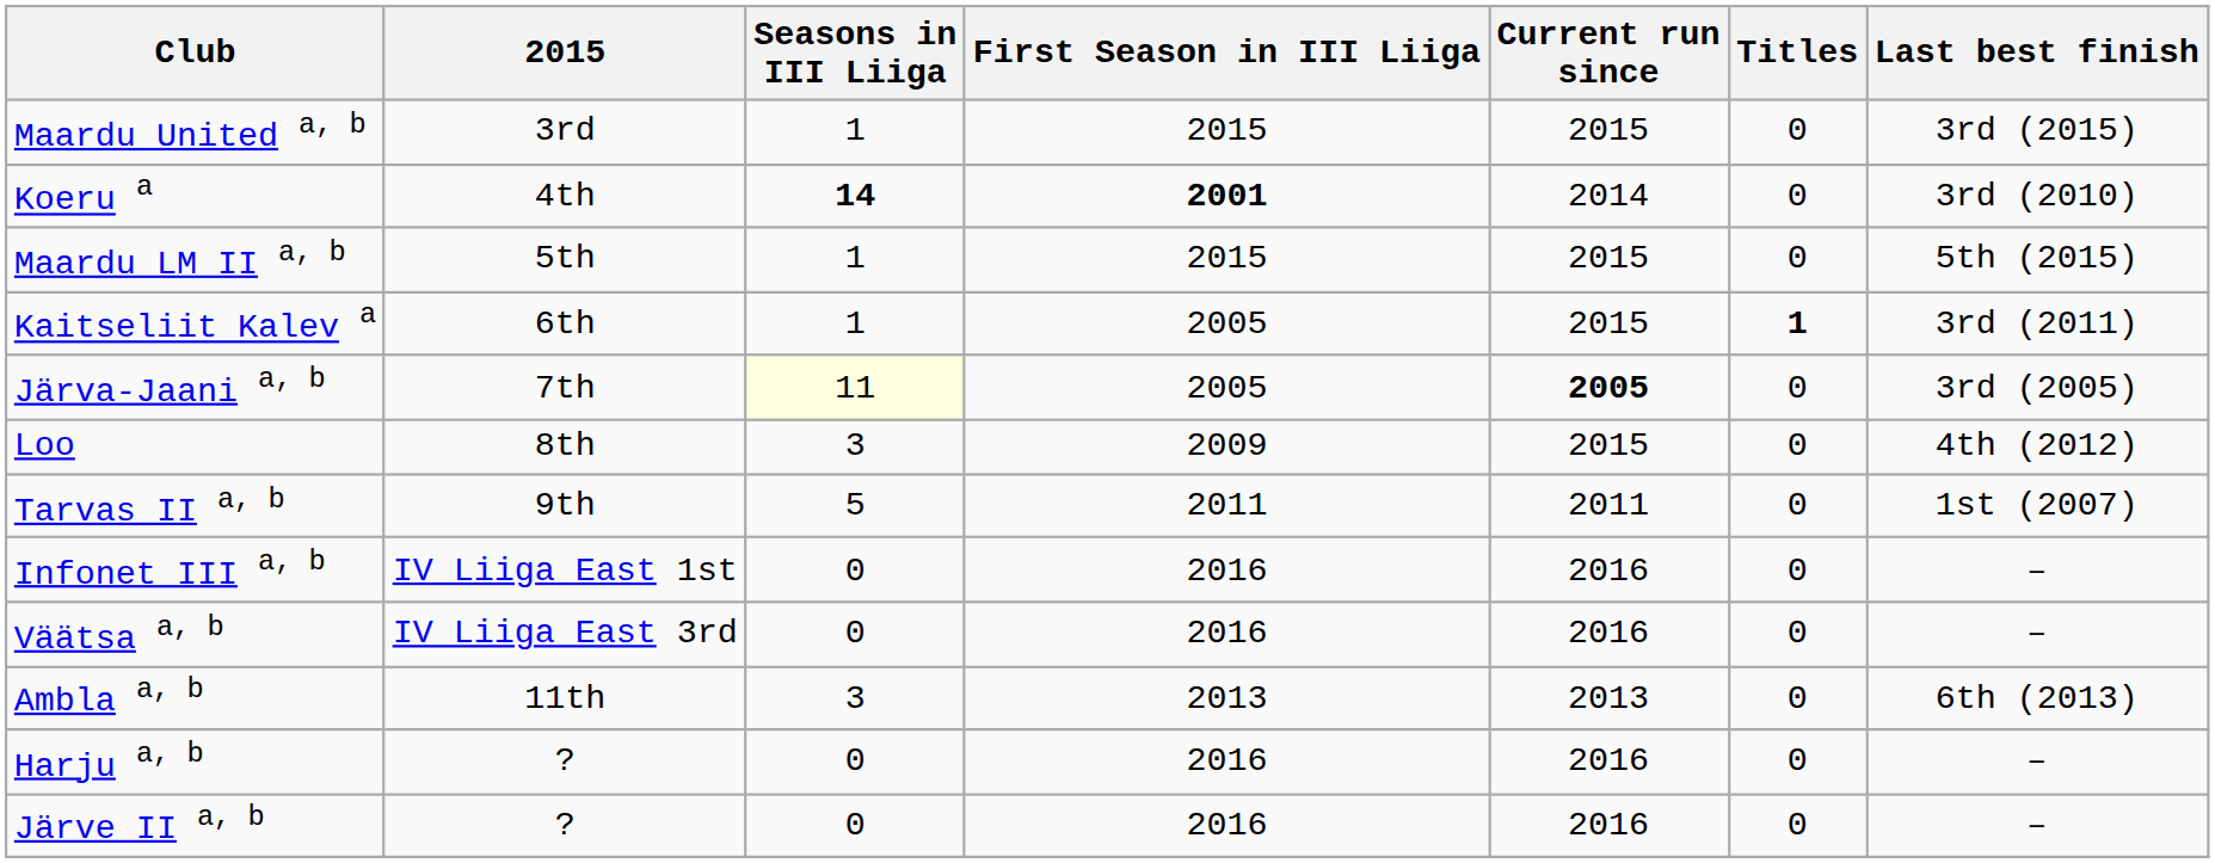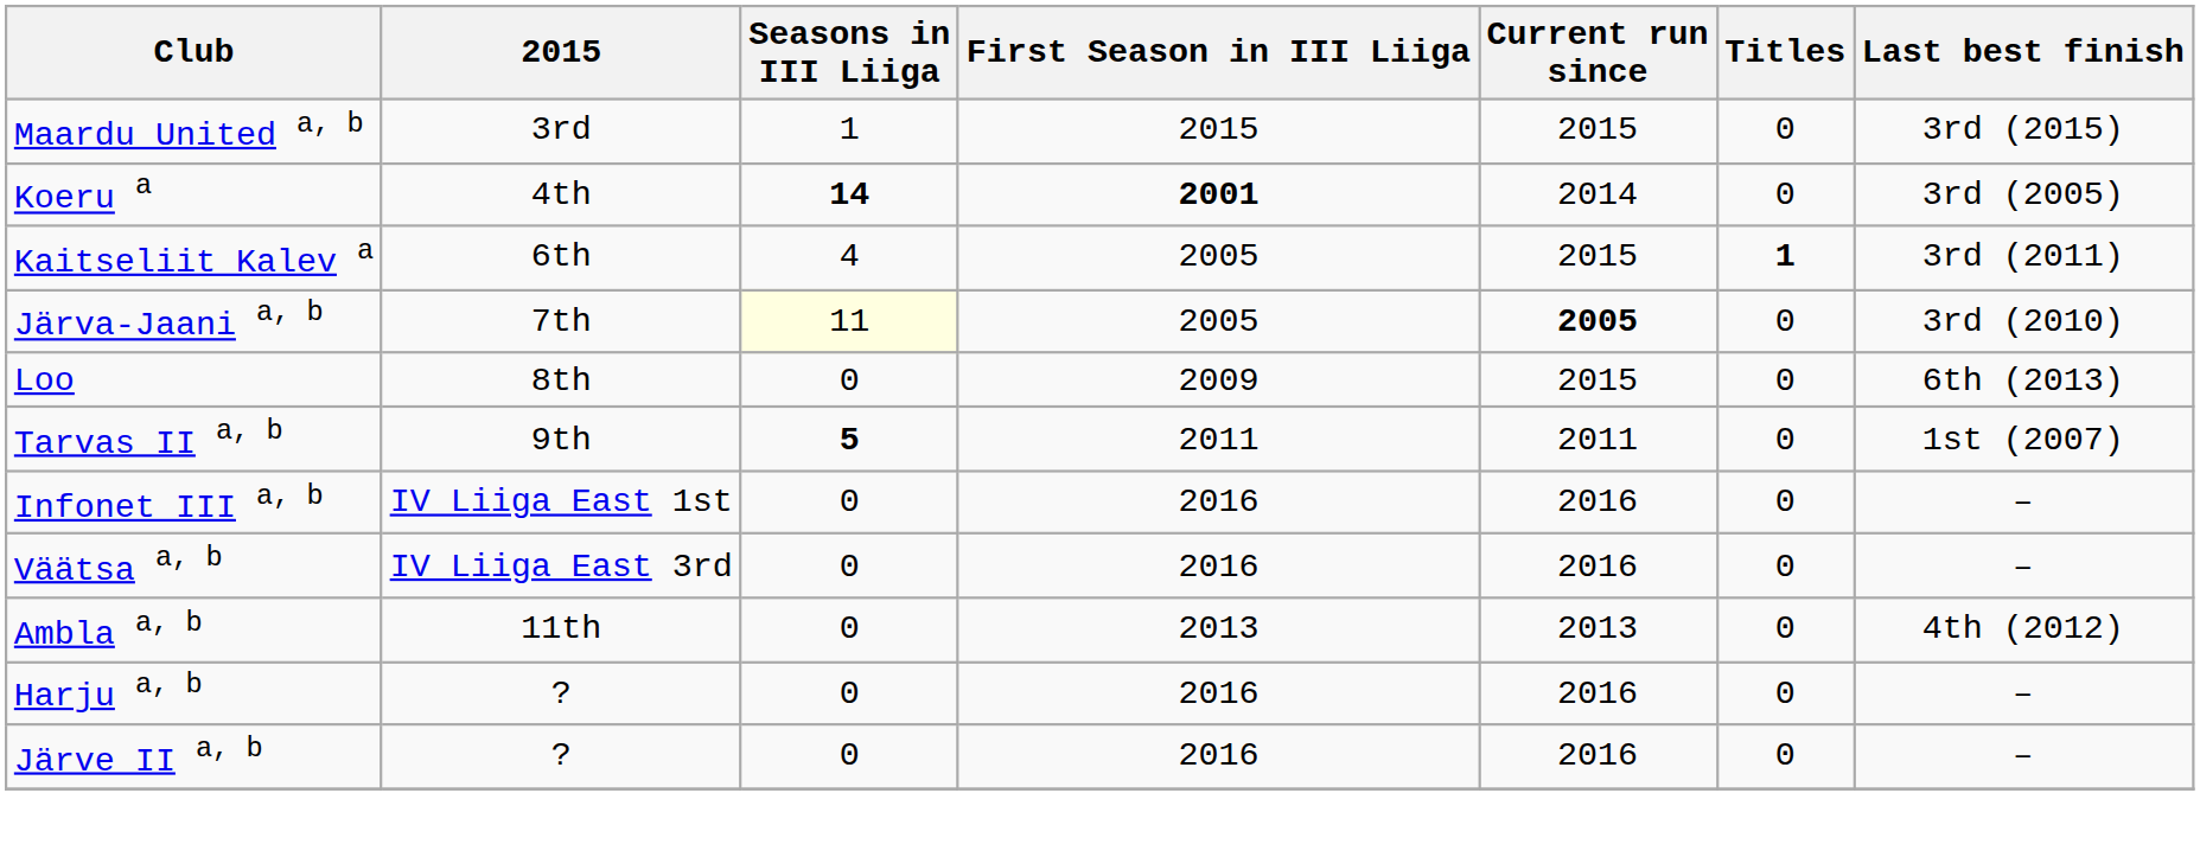Koeru a | Last best finish: 3rd (2010) -> 3rd (2005)
- row: Maardu LM II a, b | 5th | 1 | 2015 | 2015 | 0 | 5th (2015)
Kaitseliit Kalev a | Seasons in III Liiga: 1 -> 4
Järva-Jaani a, b | Last best finish: 3rd (2005) -> 3rd (2010)
Loo | Seasons in III Liiga: 3 -> 0
Loo | Last best finish: 4th (2012) -> 6th (2013)
Tarvas II a, b | Seasons in III Liiga: normal -> bold
Ambla a, b | Seasons in III Liiga: 3 -> 0
Ambla a, b | Last best finish: 6th (2013) -> 4th (2012)
